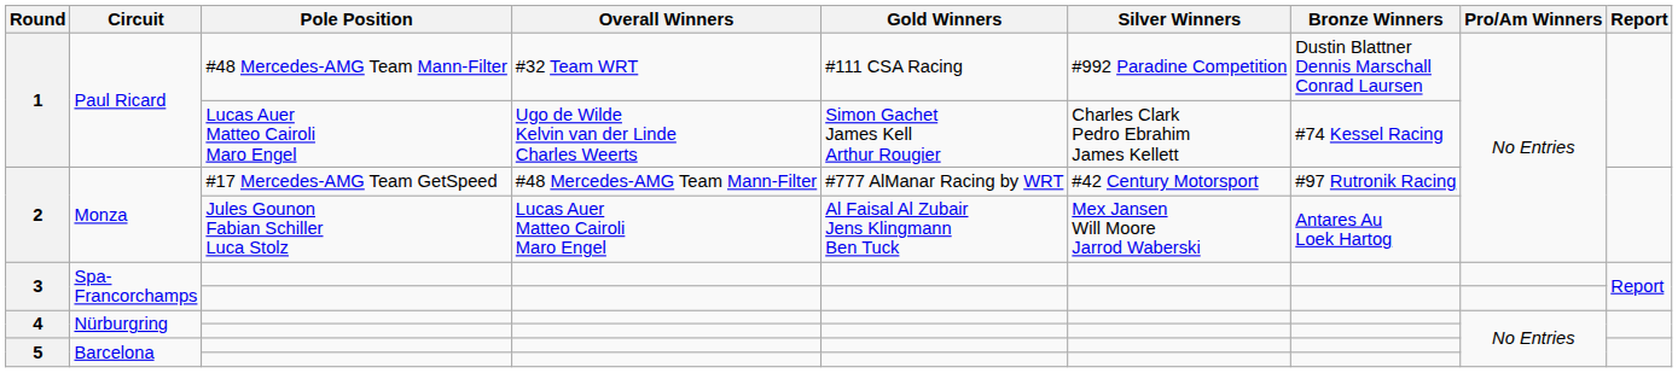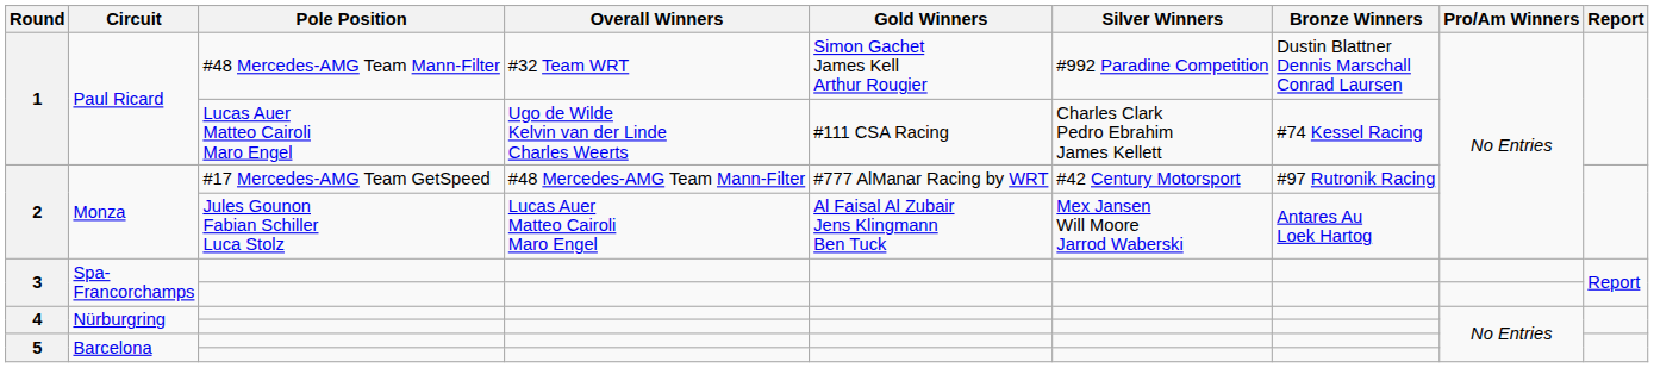1 / #48 Mercedes-AMG Team Mann-Filter | Gold Winners: #111 CSA Racing -> Simon Gachet James Kell Arthur Rougier
1 / Lucas Auer Matteo Cairoli Maro Engel | Gold Winners: Simon Gachet James Kell Arthur Rougier -> #111 CSA Racing
